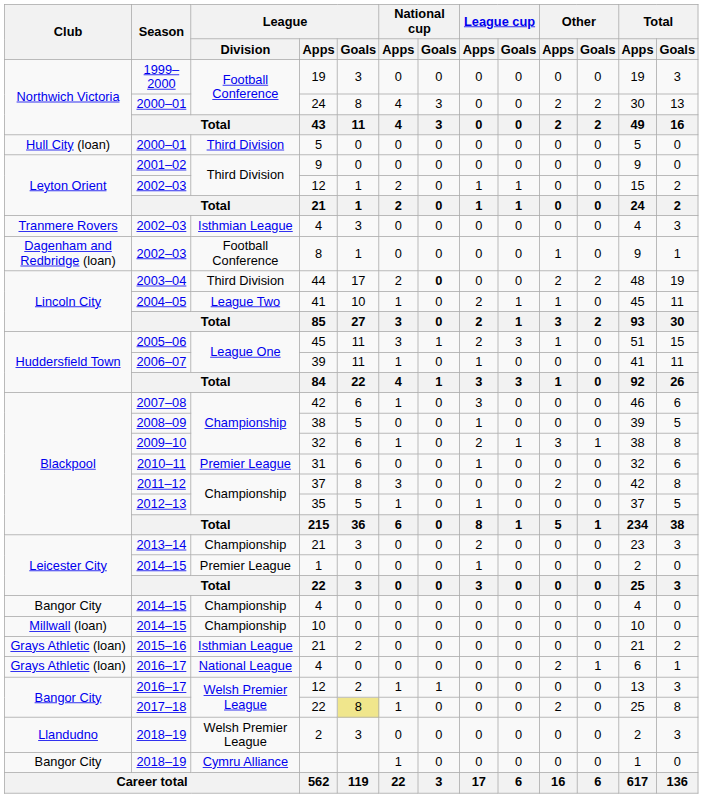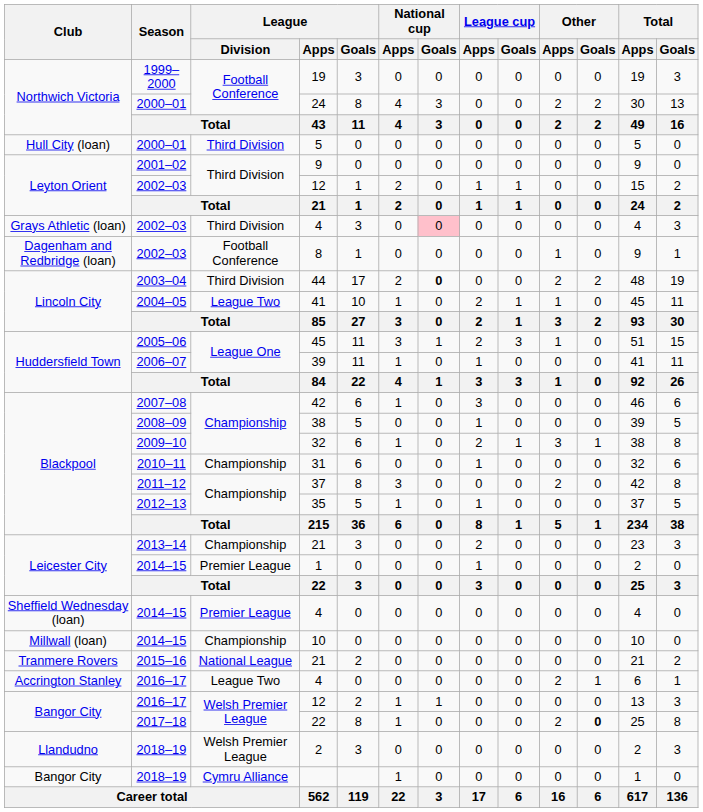2002–03 / 4 | Club: Tranmere Rovers -> Grays Athletic (loan)
2002–03 / 4 | League / Division: Isthmian League -> Third Division
2002–03 / 4 | National cup / Goals: no background -> pink background
31 | League / Division: Premier League -> Championship
2014–15 / 4 | Club: Bangor City -> Sheffield Wednesday (loan)
2014–15 / 4 | League / Division: Championship -> Premier League
2015–16 / 21 | Club: Grays Athletic (loan) -> Tranmere Rovers
2015–16 / 21 | League / Division: Isthmian League -> National League
2016–17 / 4 | Club: Grays Athletic (loan) -> Accrington Stanley
2016–17 / 4 | League / Division: National League -> League Two
2017–18 / 22 | League / Goals: khaki background -> no background
2017–18 / 22 | Other / Goals: normal -> bold
